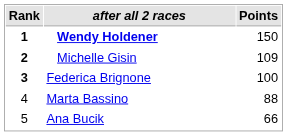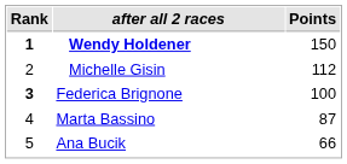Michelle Gisin | Rank: bold -> normal
Michelle Gisin | Points: 109 -> 112
Marta Bassino | Points: 88 -> 87
